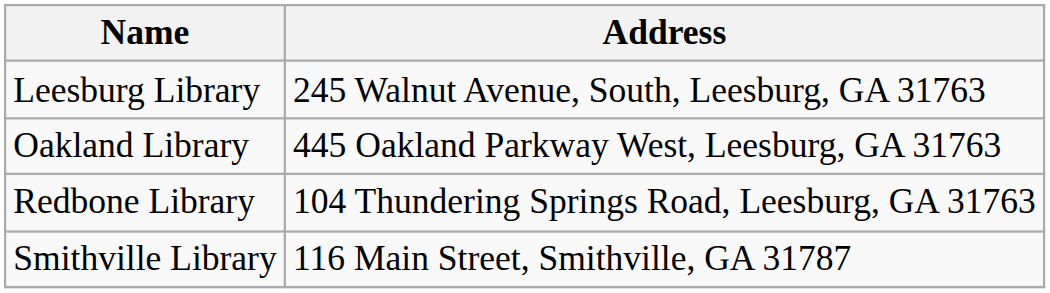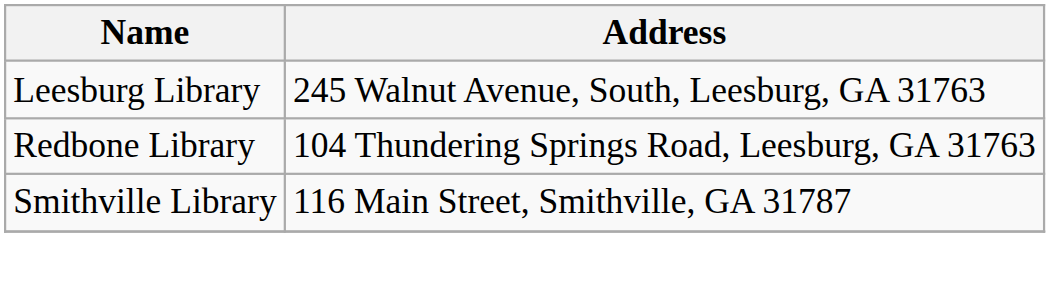- row: Oakland Library | 445 Oakland Parkway West, Leesburg, GA 31763
